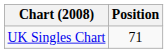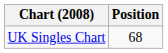UK Singles Chart | Position: 71 -> 68
